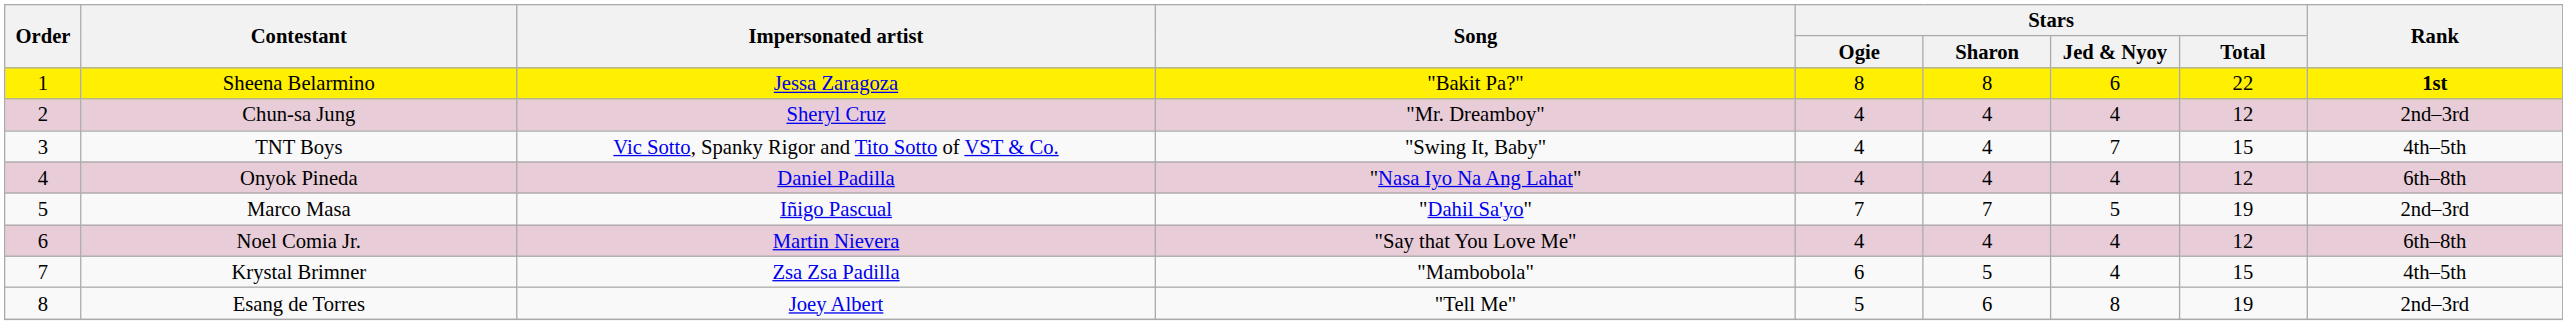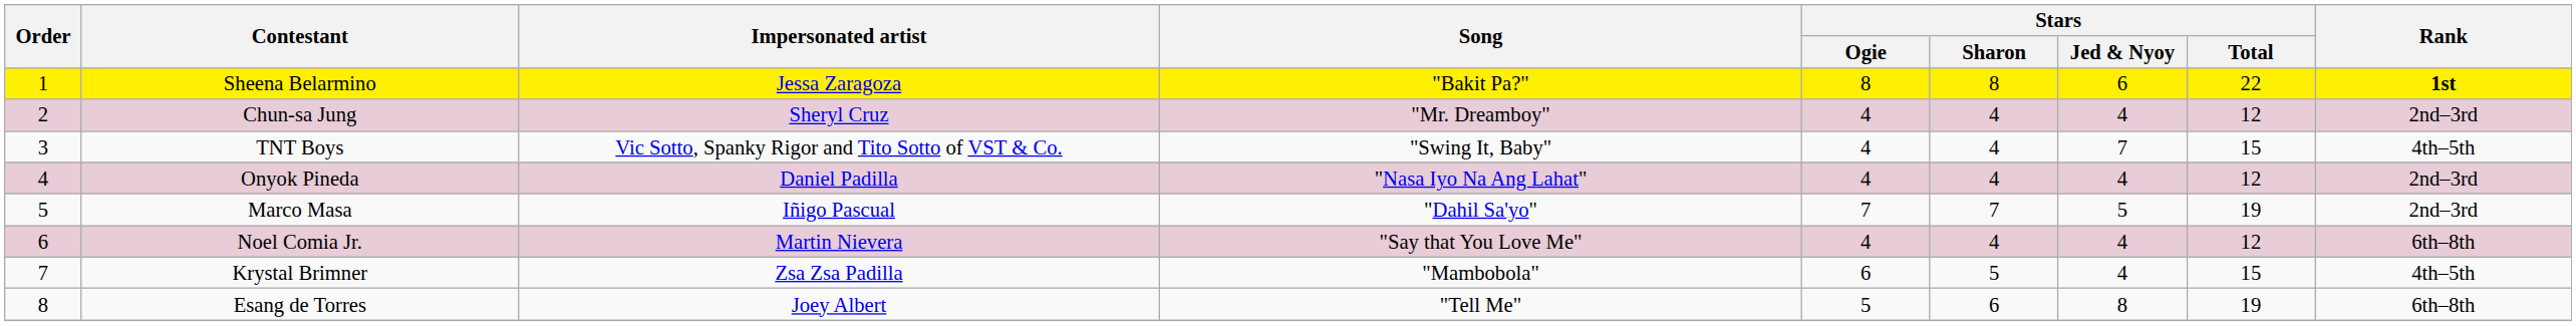Onyok Pineda | Rank: 6th–8th -> 2nd–3rd
Esang de Torres | Rank: 2nd–3rd -> 6th–8th
